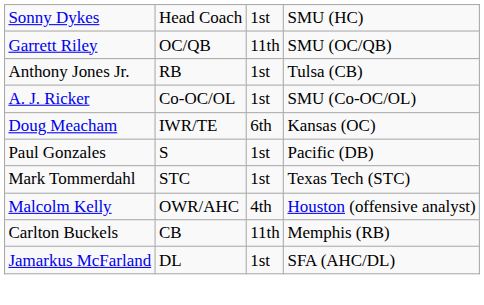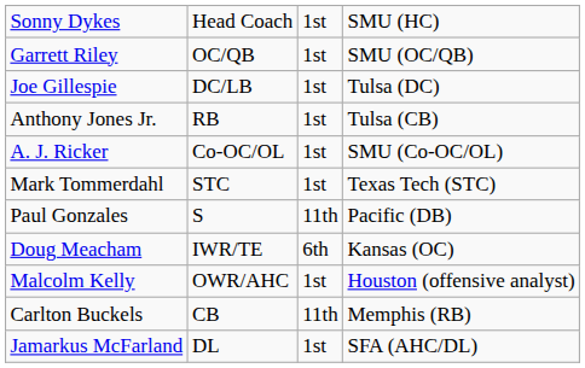Garrett Riley | column 3: 11th -> 1st
+ row: Joe Gillespie | DC/LB | 1st | Tulsa (DC)
rows swapped: Mark Tommerdahl <-> Doug Meacham
Paul Gonzales | column 3: 1st -> 11th
Malcolm Kelly | column 3: 4th -> 1st
